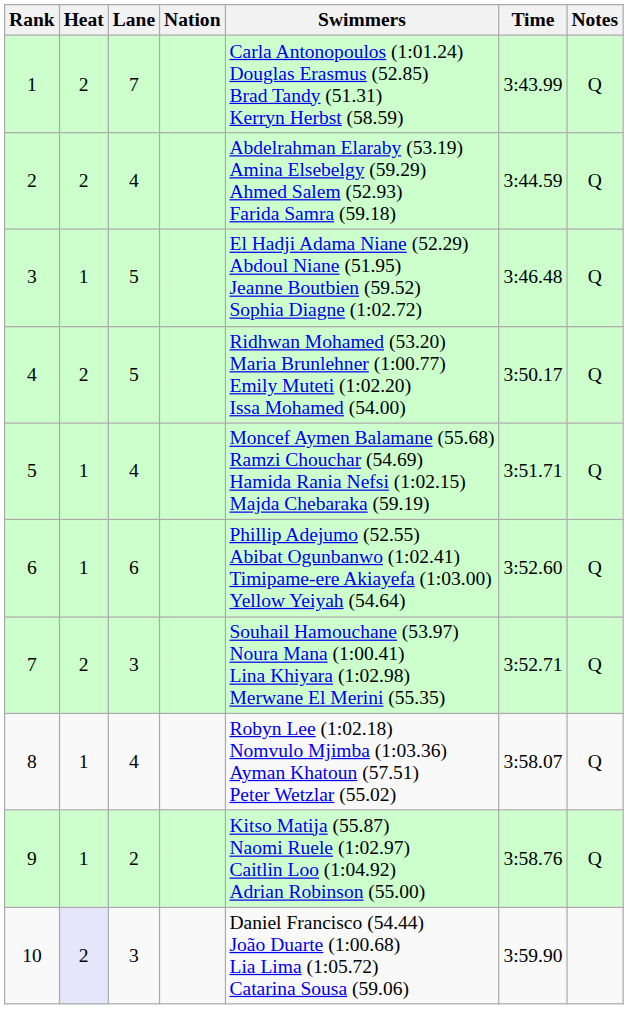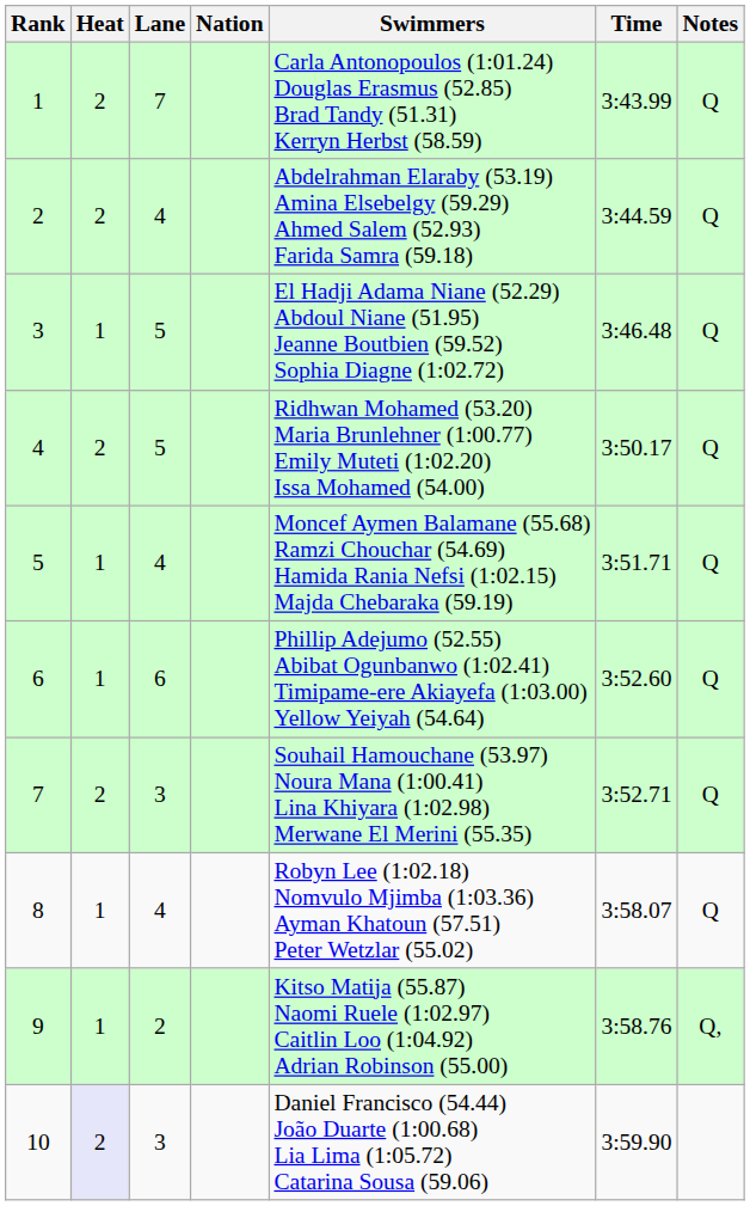9 | Notes: Q -> Q,
